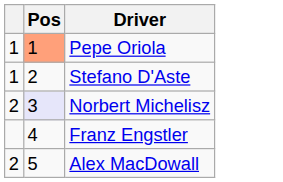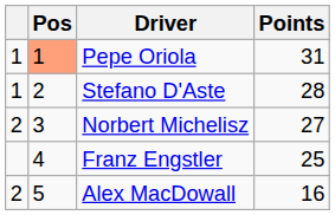+ column: Points | 31 | 28 | 27 | 25 | 16
Norbert Michelisz | Pos: lavender background -> no background
